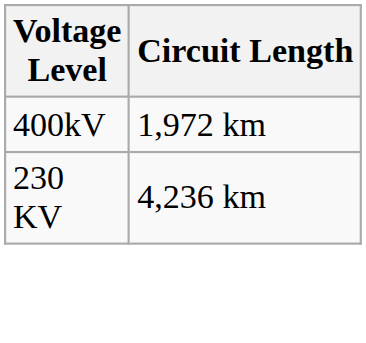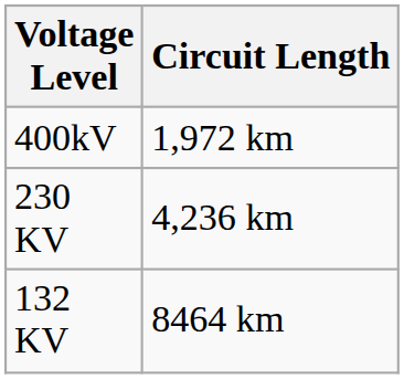+ row: 132 KV | 8464 km
